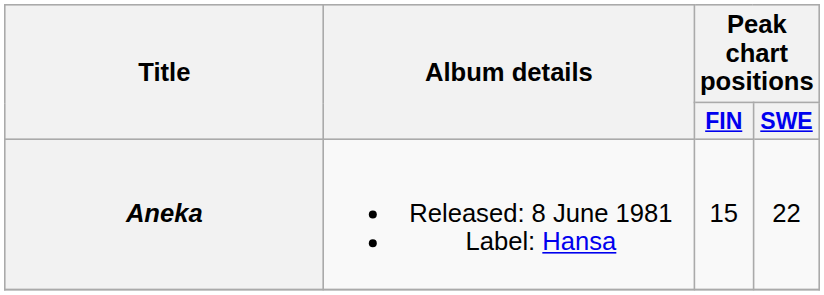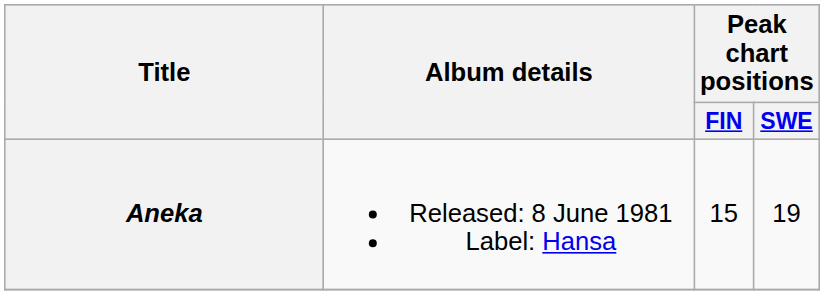Aneka | Peak chart positions / SWE: 22 -> 19
